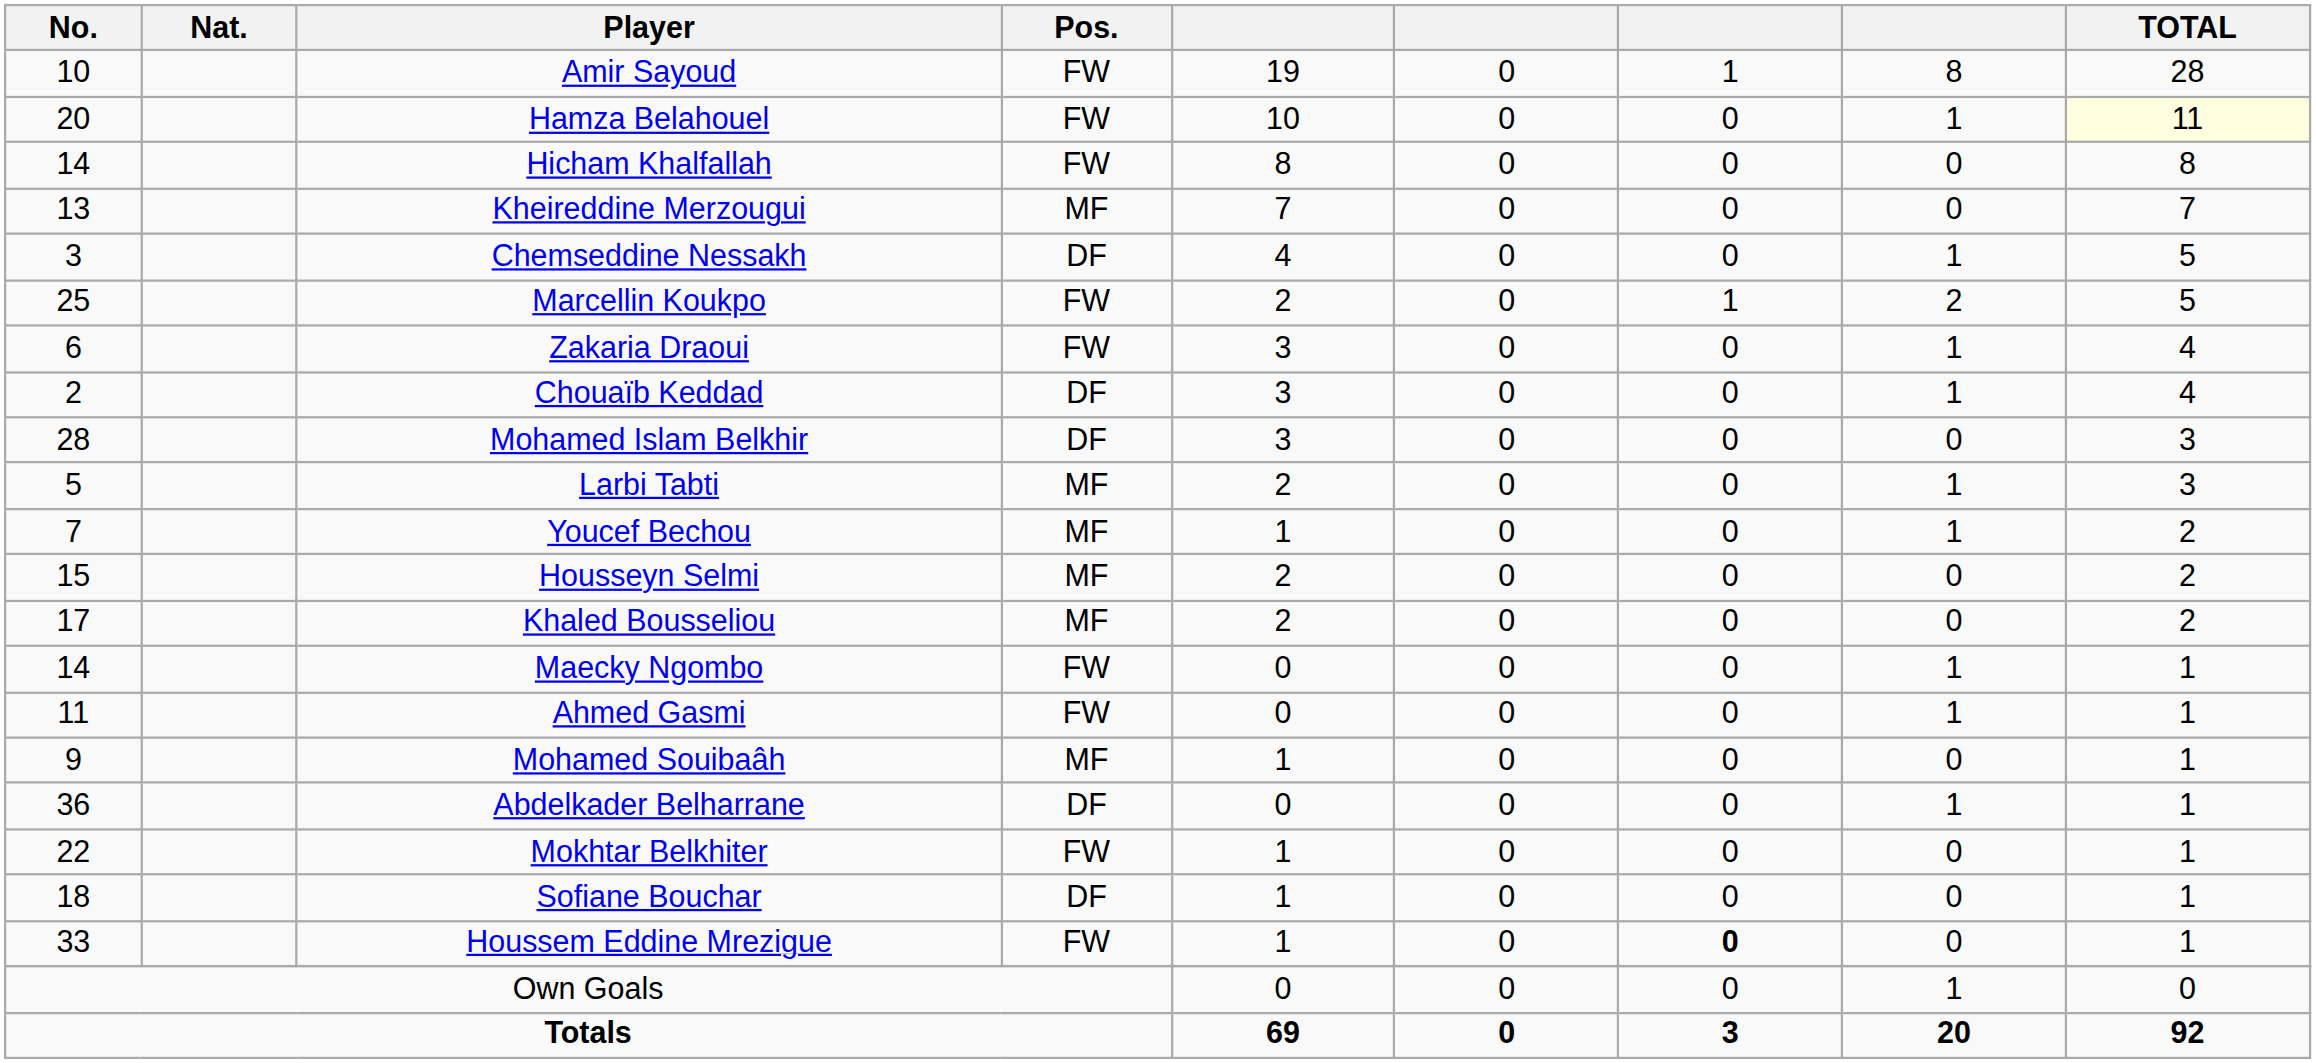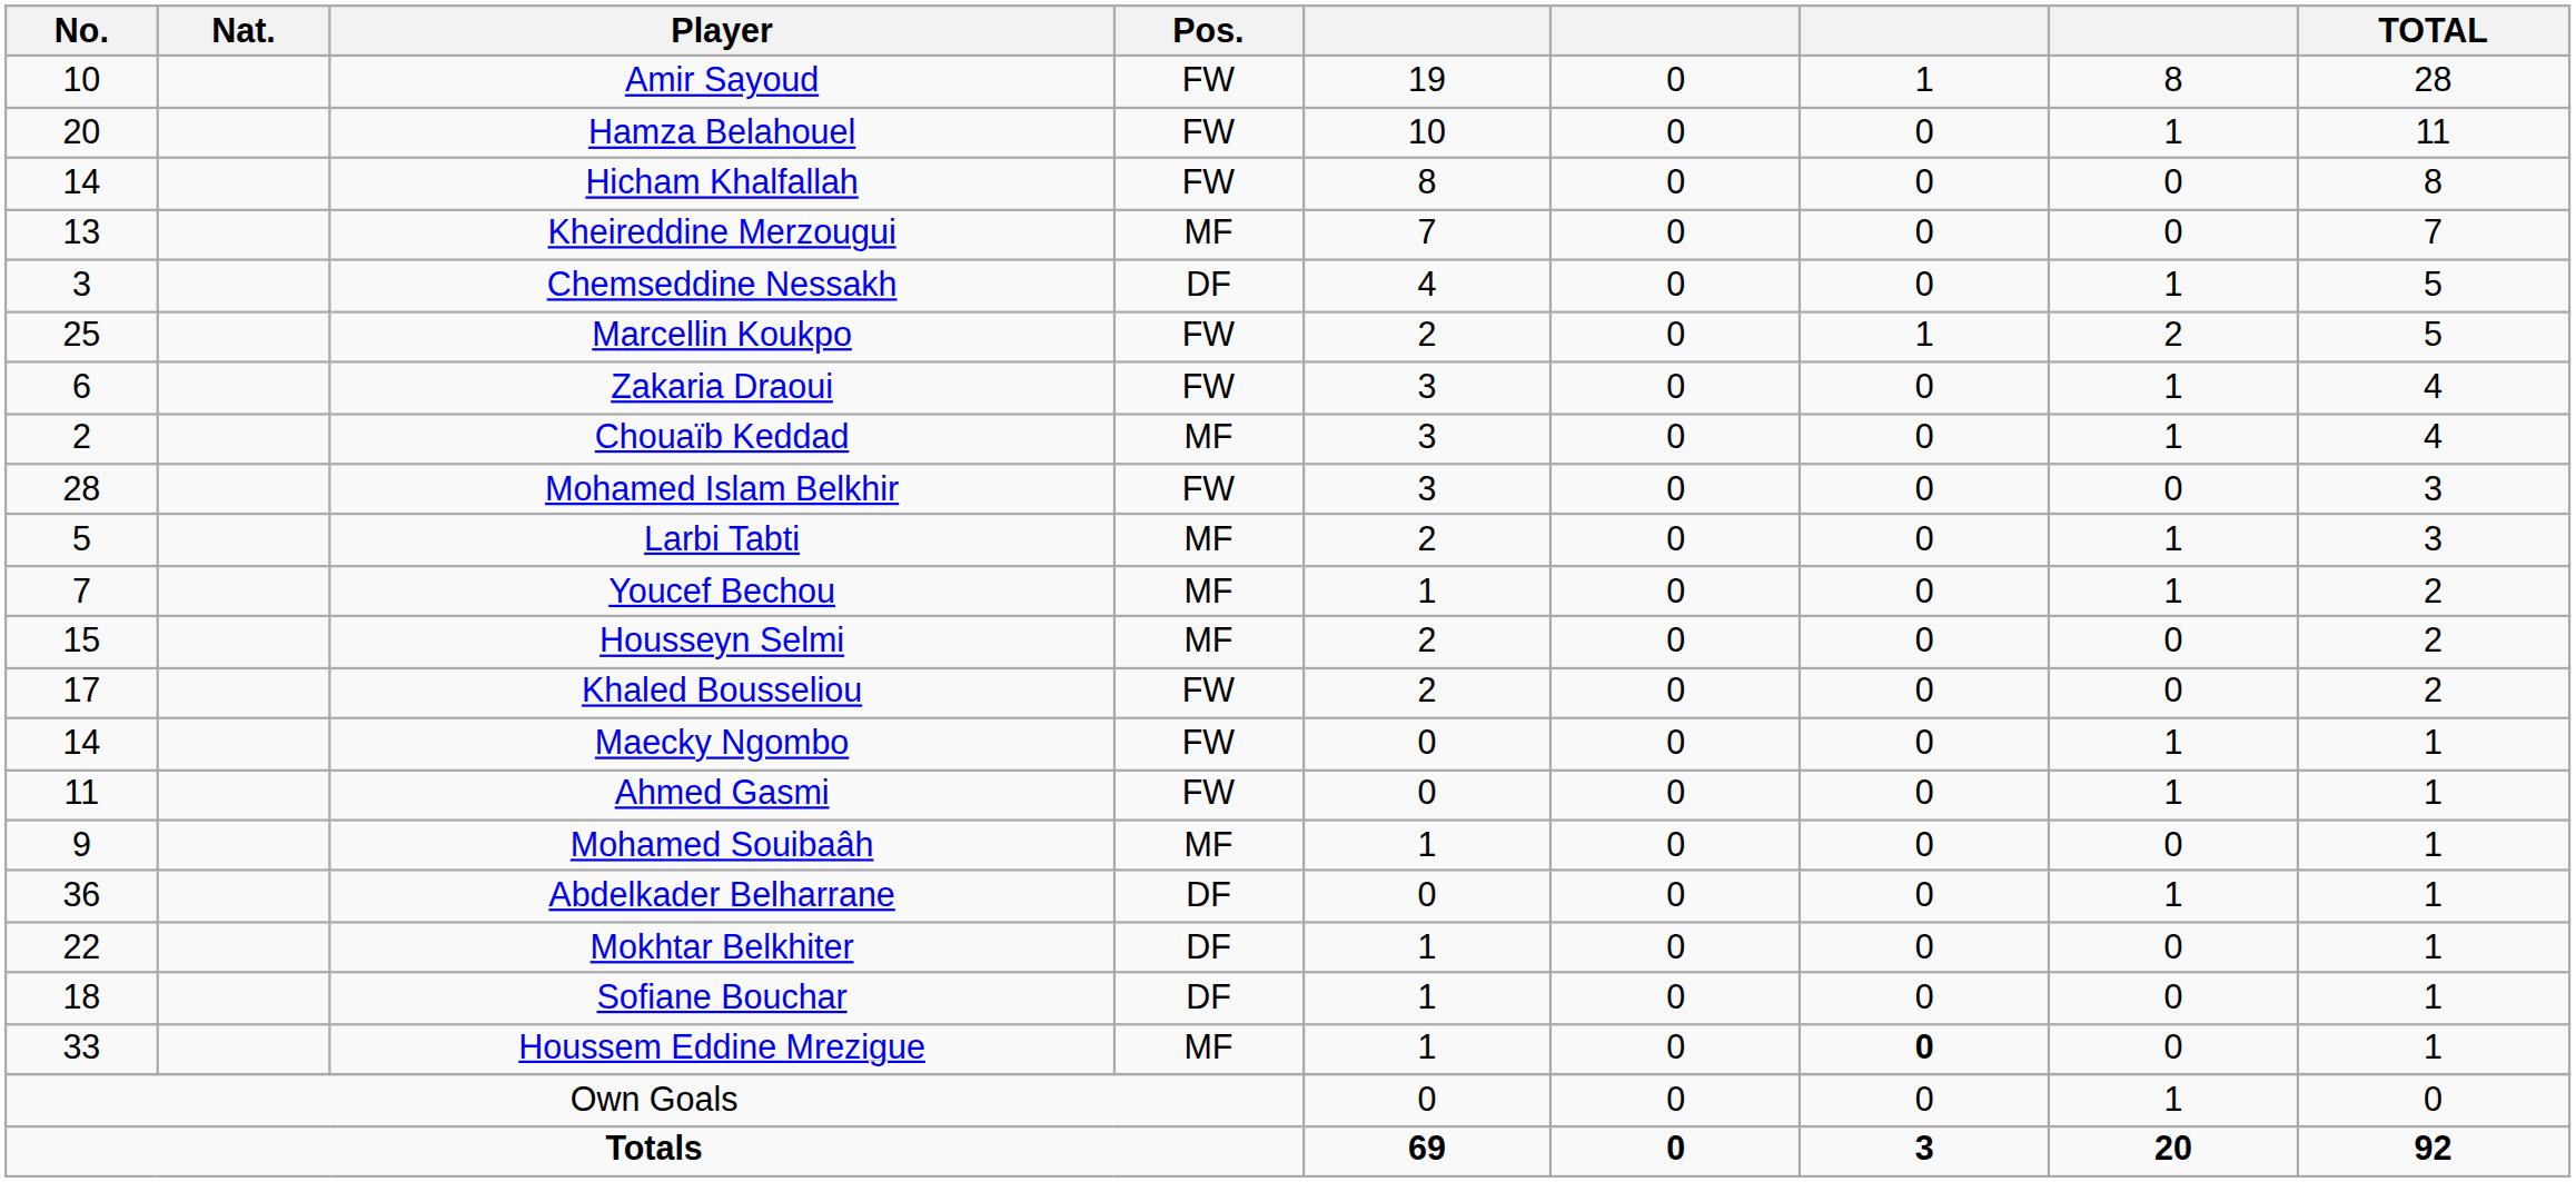Hamza Belahouel | TOTAL: lightyellow background -> no background
Chouaïb Keddad | Pos.: DF -> MF
Mohamed Islam Belkhir | Pos.: DF -> FW
Khaled Bousseliou | Pos.: MF -> FW
Mokhtar Belkhiter | Pos.: FW -> DF
Houssem Eddine Mrezigue | Pos.: FW -> MF
